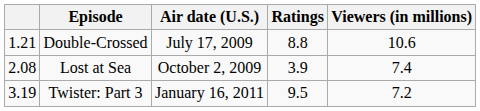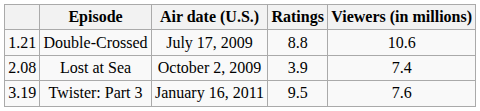Twister: Part 3 | Viewers (in millions): 7.2 -> 7.6
